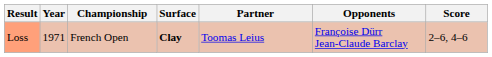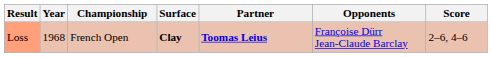Loss | Year: 1971 -> 1968
Loss | Partner: normal -> bold
